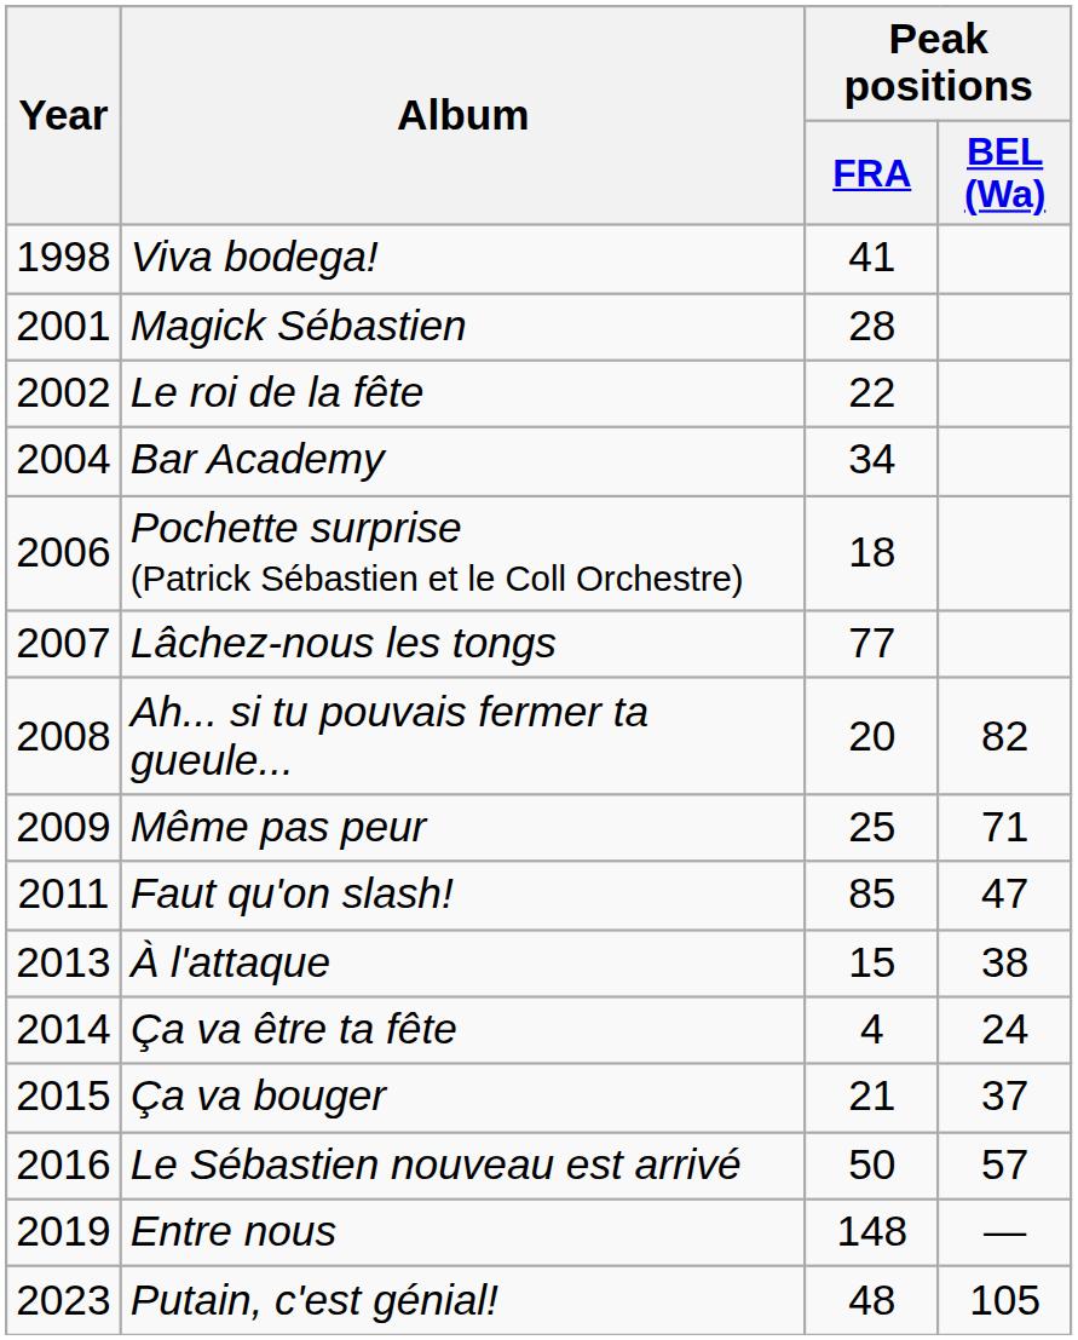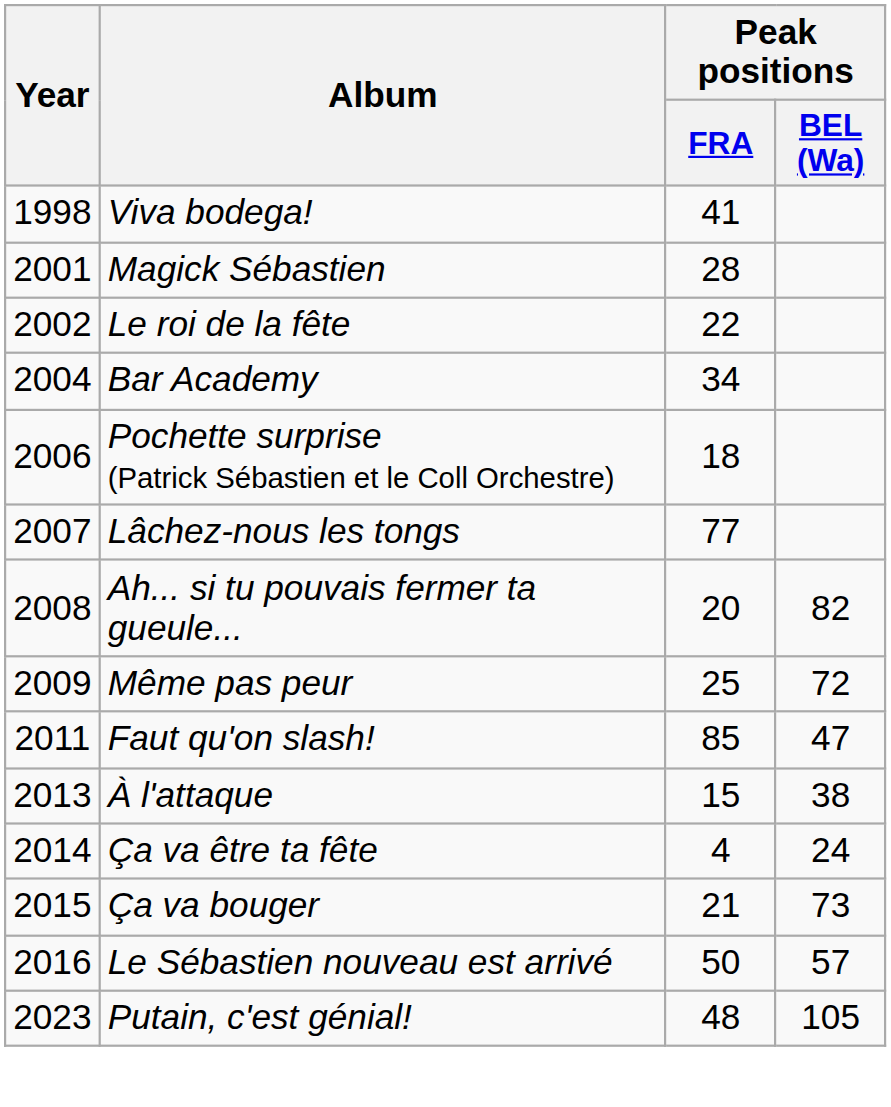Même pas peur | Peak positions / BEL (Wa): 71 -> 72
Ça va bouger | Peak positions / BEL (Wa): 37 -> 73
- row: 2019 | Entre nous | 148 | —
